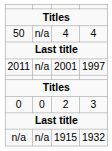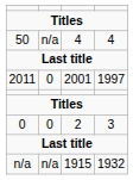2011 | column 2: n/a -> 0
